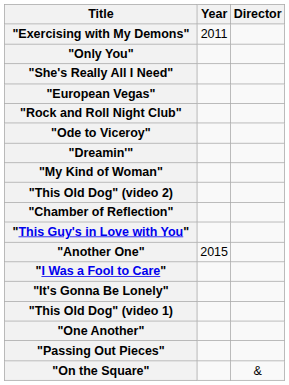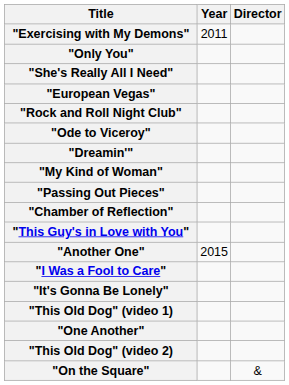rows swapped: "Passing Out Pieces" <-> "This Old Dog" (video 2)
